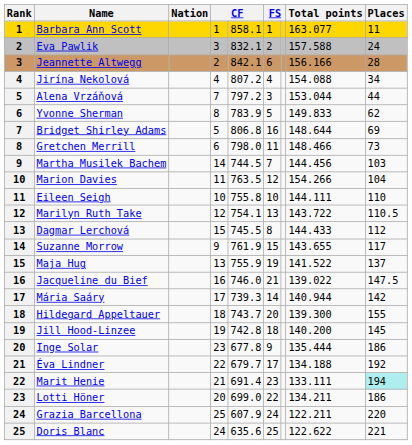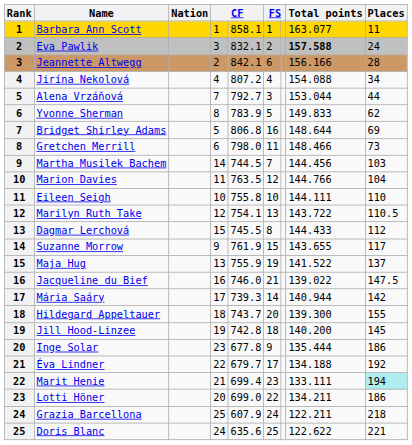Eva Pawlik | Total points: normal -> bold
Alena Vrzáňová | column 5: 797.2 -> 792.7
Marion Davies | Total points: 154.266 -> 144.766
Marit Henie | column 5: 691.4 -> 699.4
Grazia Barcellona | Places: 220 -> 218
